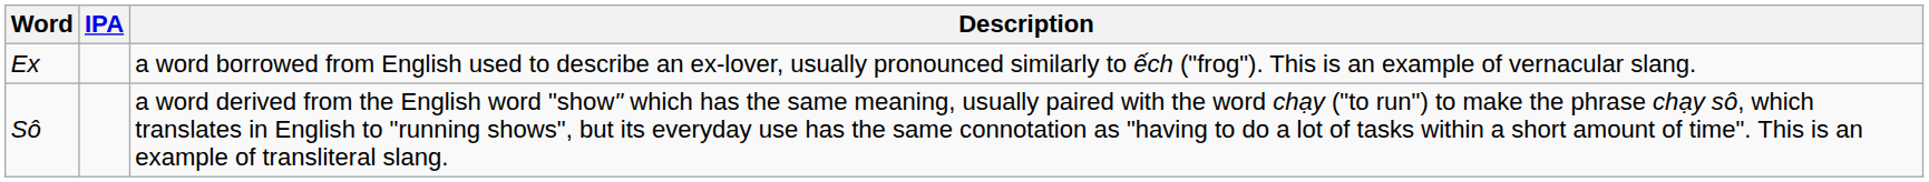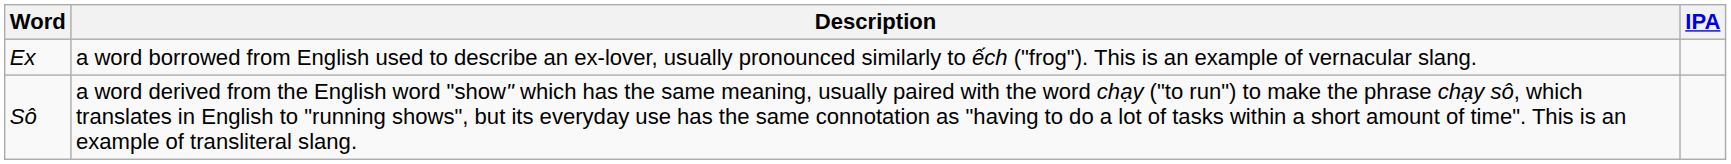columns swapped: IPA <-> Description
